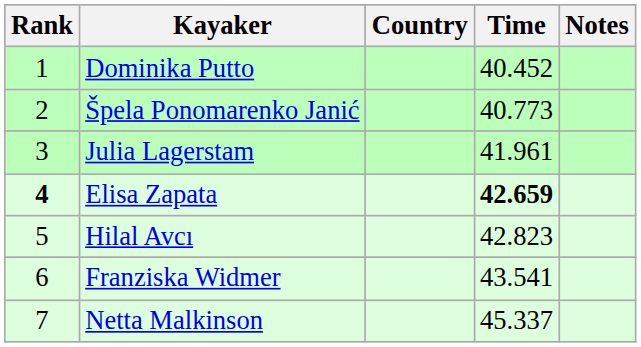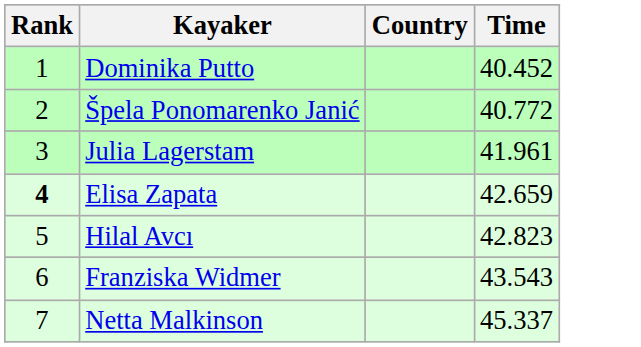- column: Notes
Špela Ponomarenko Janić | Time: 40.773 -> 40.772
Elisa Zapata | Time: bold -> normal
Franziska Widmer | Time: 43.541 -> 43.543
